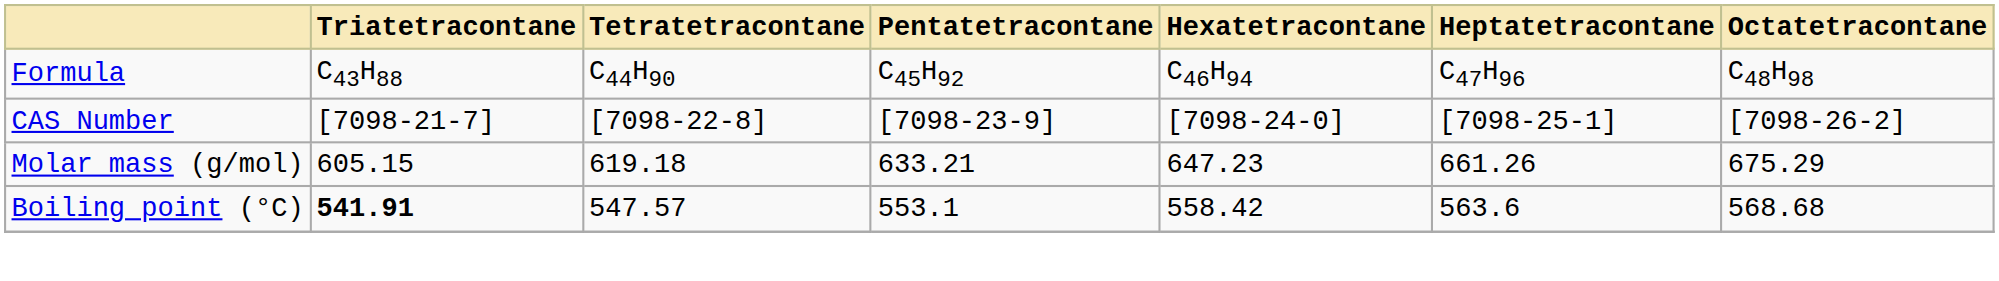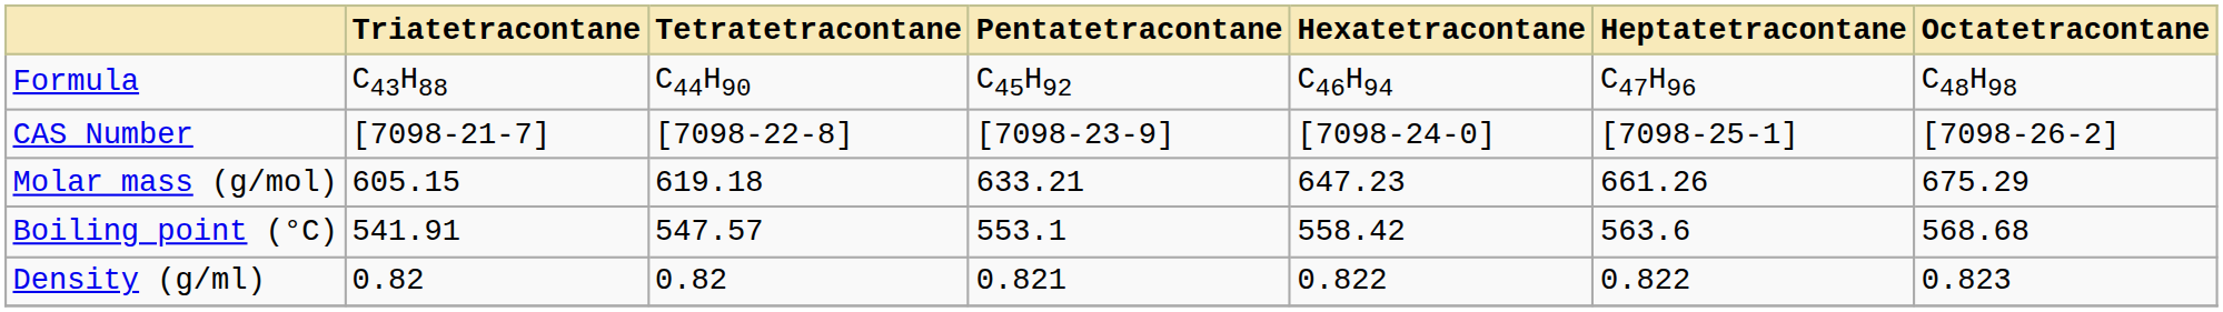Boiling point (°C) | Triatetracontane: bold -> normal
+ row: Density (g/ml) | 0.82 | 0.82 | 0.821 | 0.822 | 0.822 | 0.823
